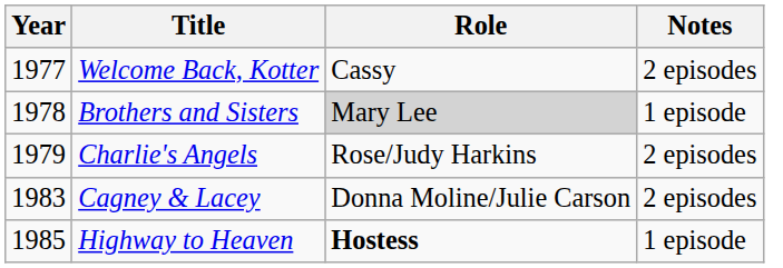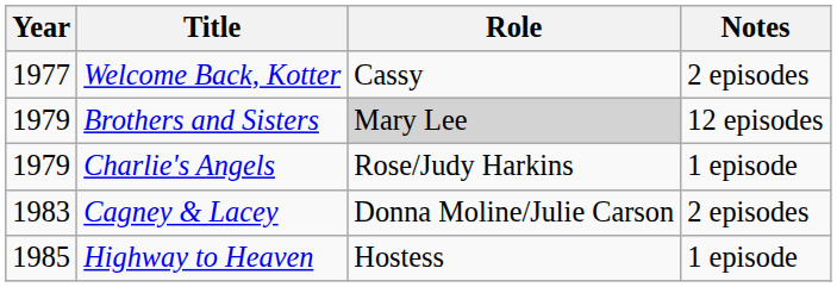Brothers and Sisters | Year: 1978 -> 1979
Brothers and Sisters | Notes: 1 episode -> 12 episodes
Charlie's Angels | Notes: 2 episodes -> 1 episode
Highway to Heaven | Role: bold -> normal
